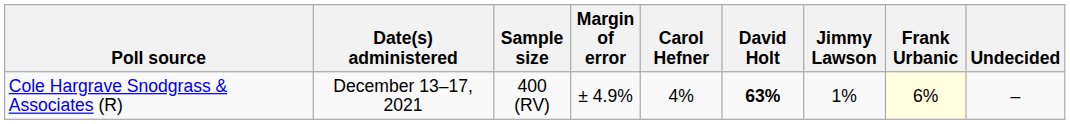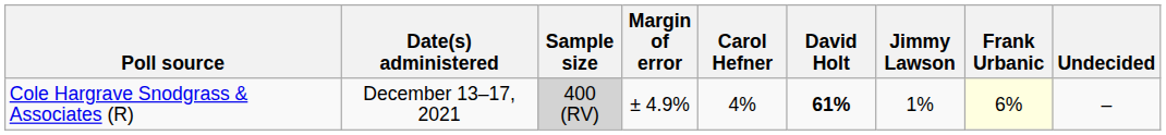Cole Hargrave Snodgrass & Associates (R) | Sample size: no background -> lightgrey background
Cole Hargrave Snodgrass & Associates (R) | David Holt: 63% -> 61%
